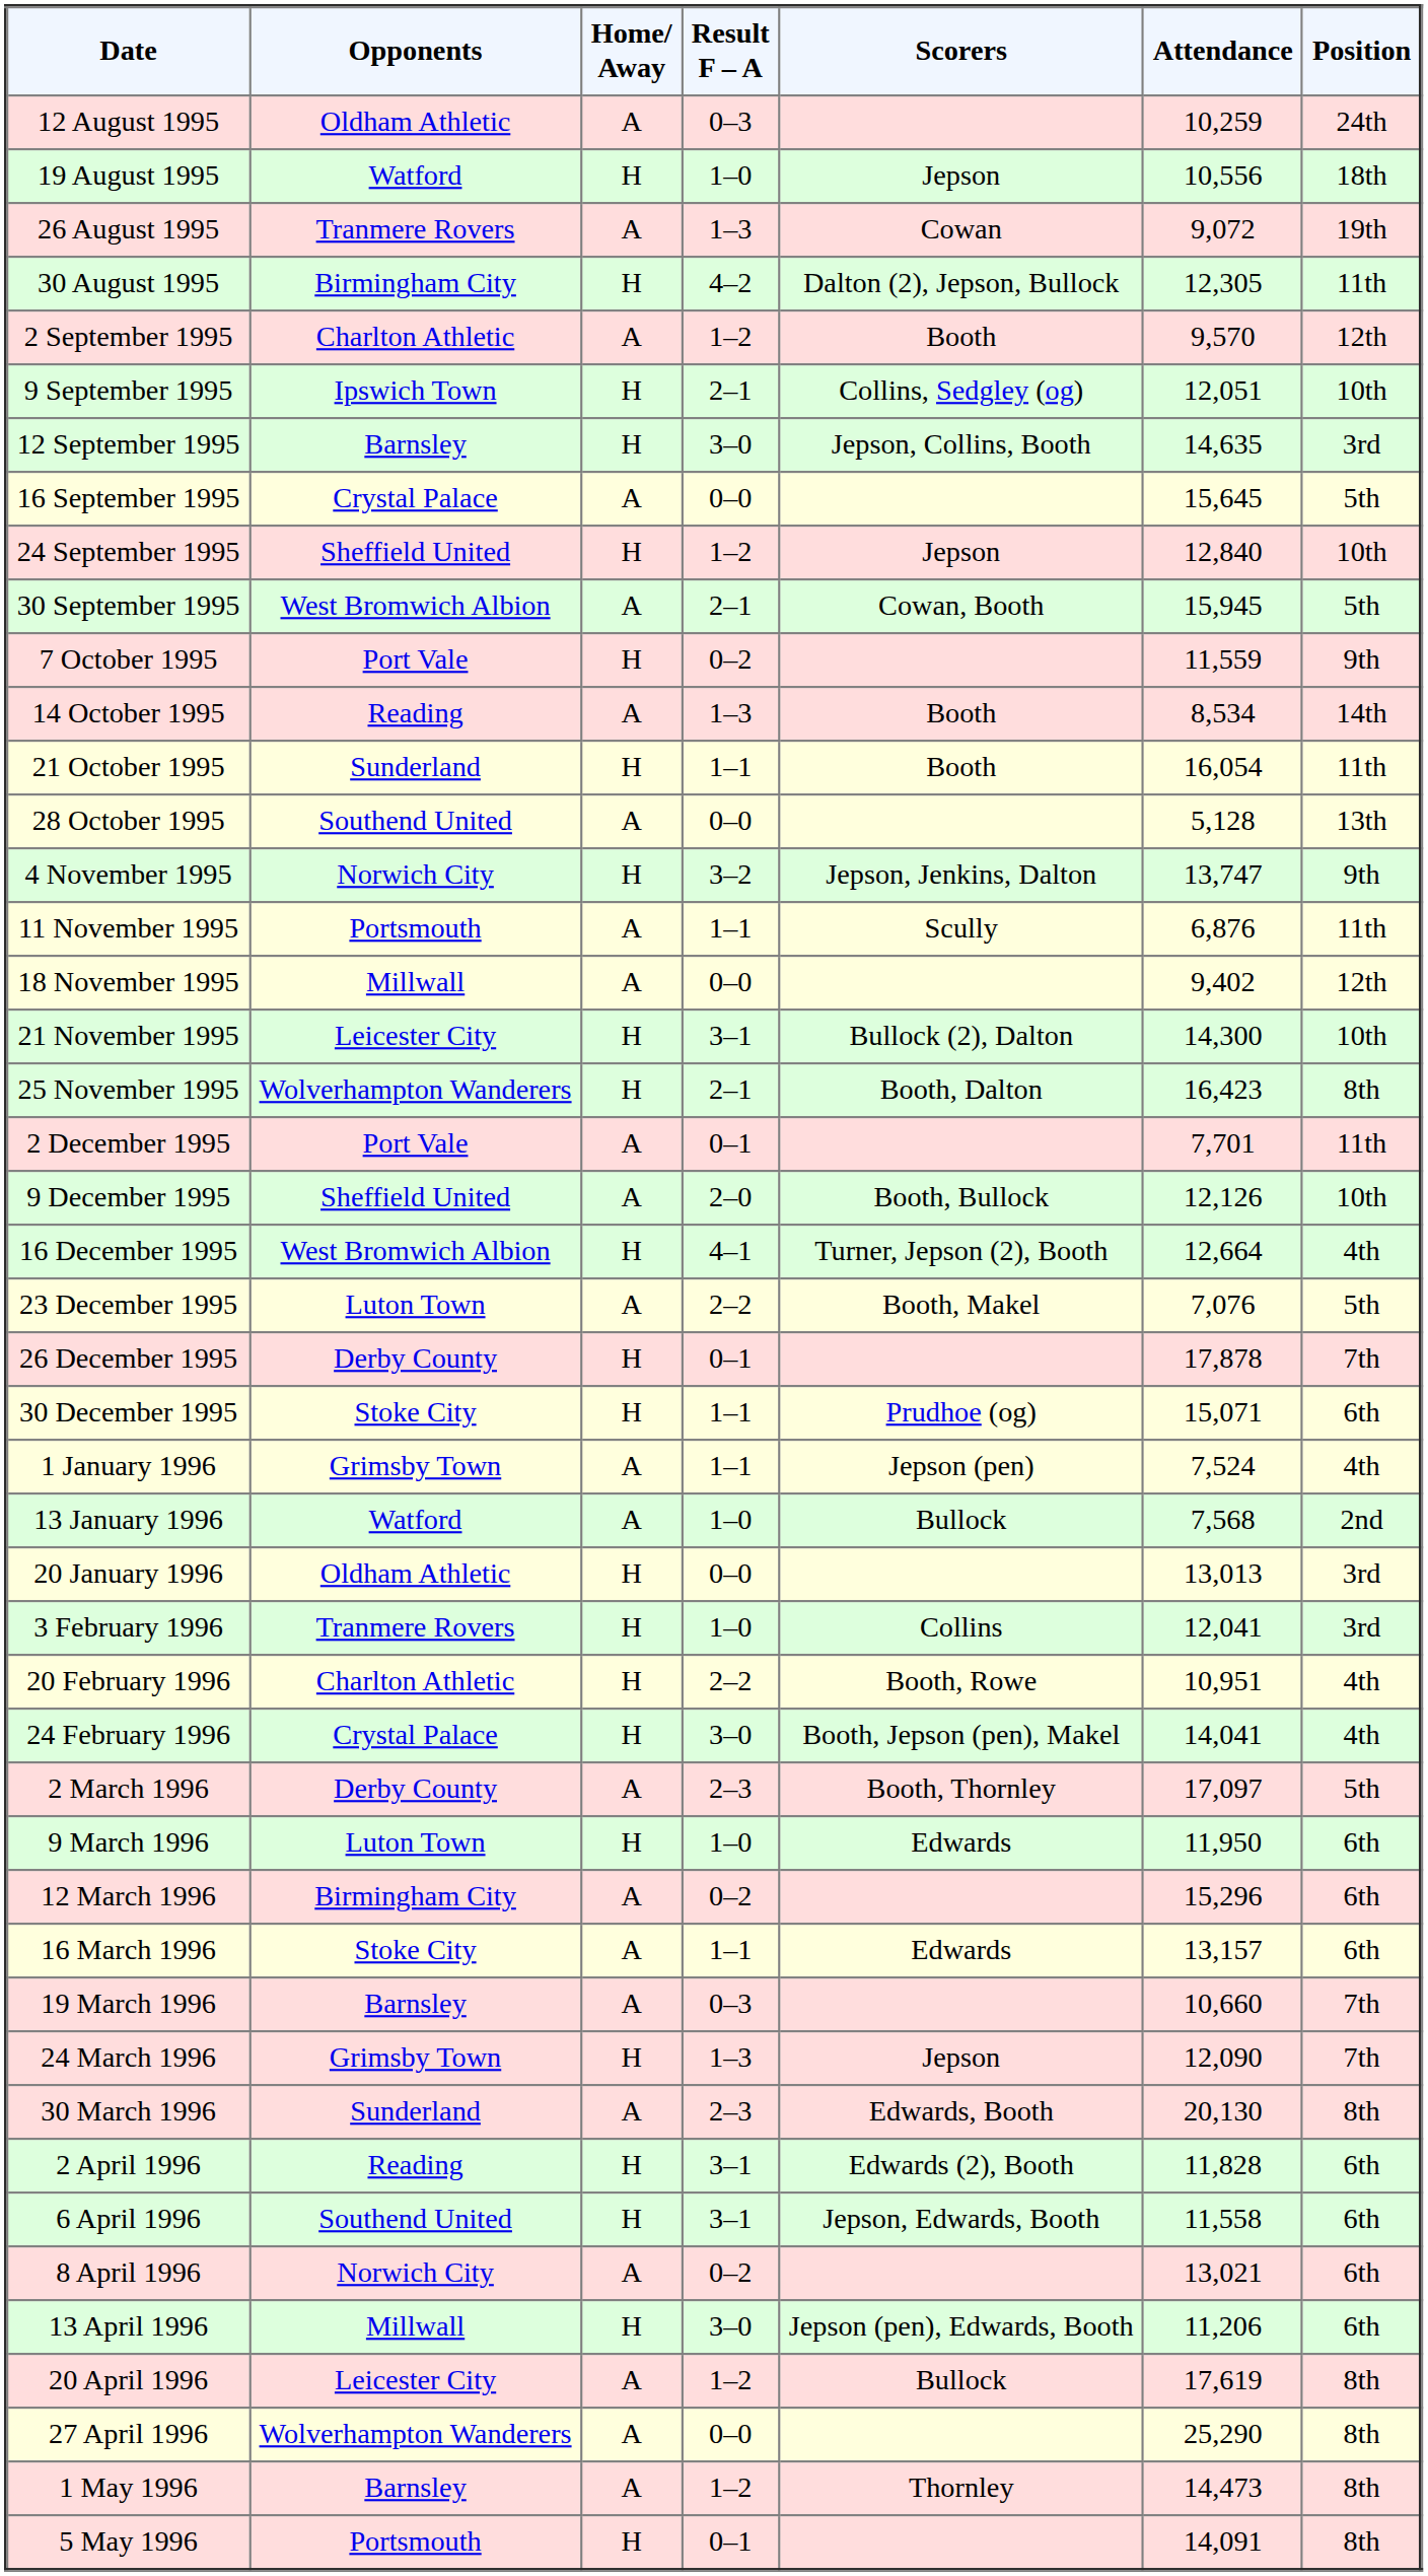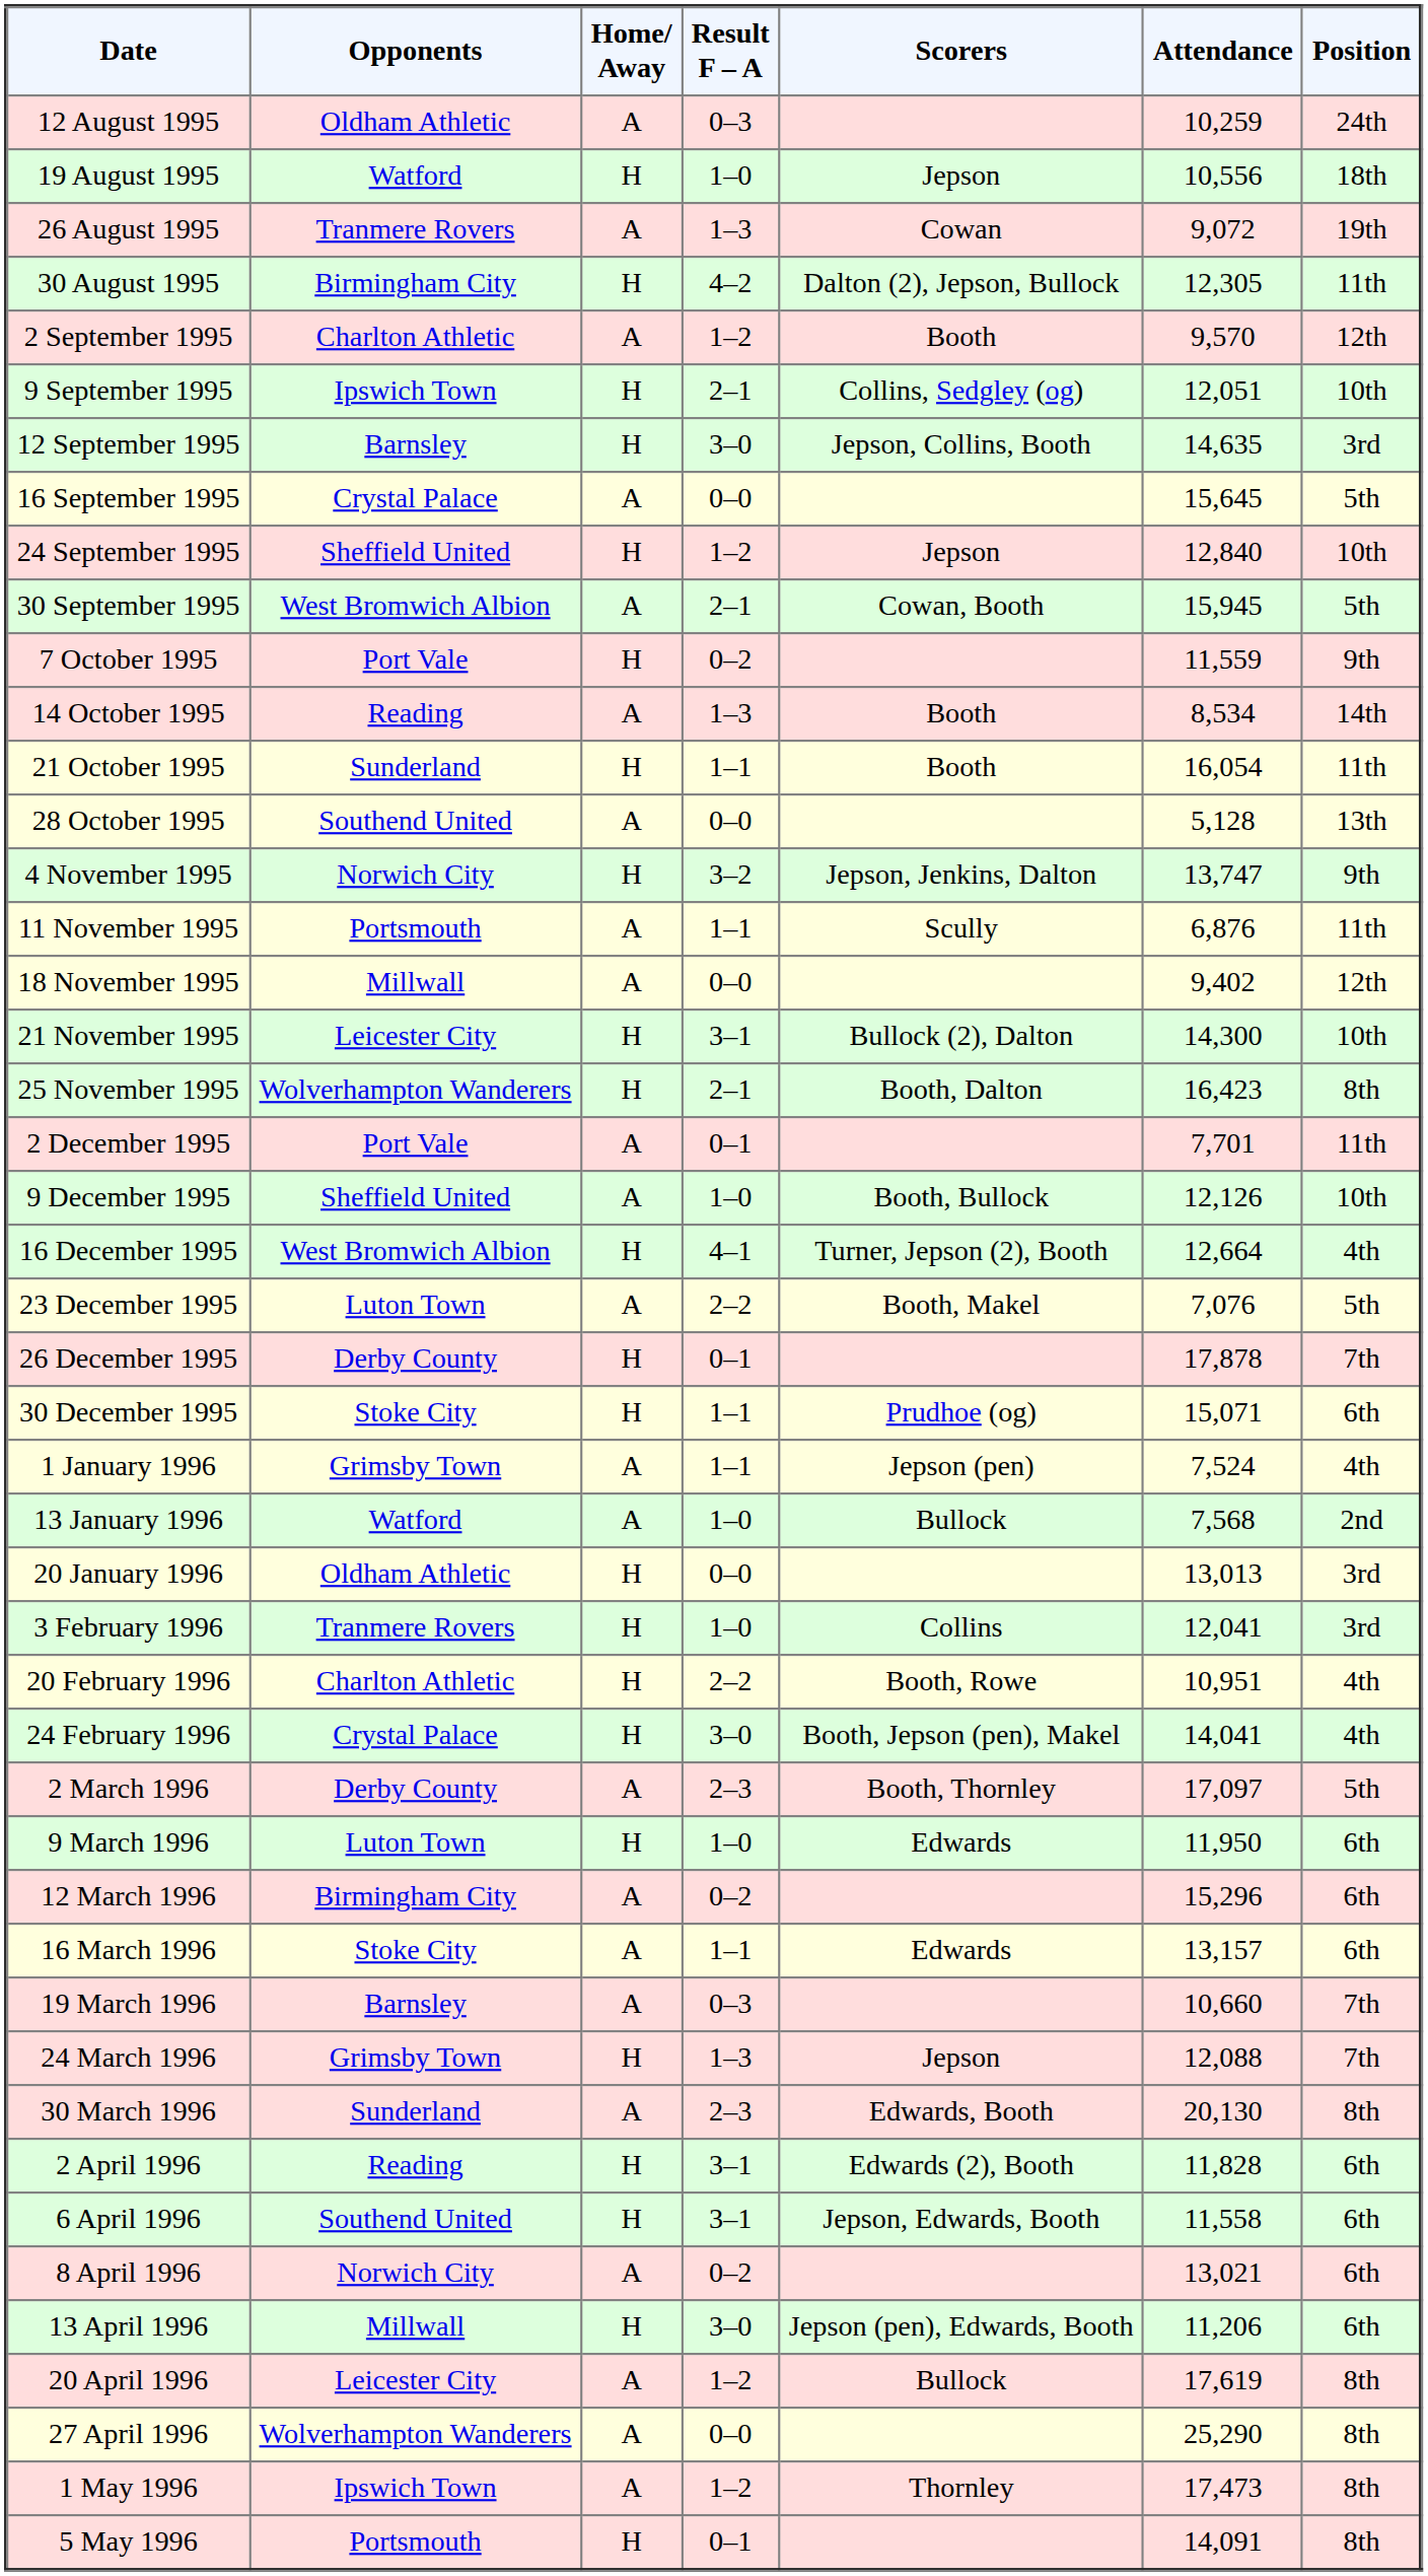9 December 1995 | Result F – A: 2–0 -> 1–0
24 March 1996 | Attendance: 12,090 -> 12,088
1 May 1996 | Opponents: Barnsley -> Ipswich Town
1 May 1996 | Attendance: 14,473 -> 17,473
